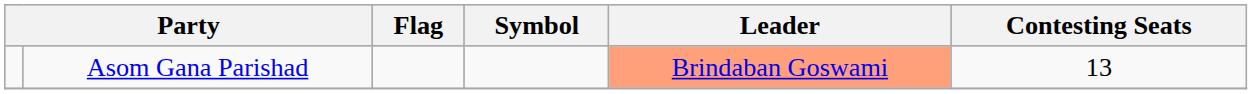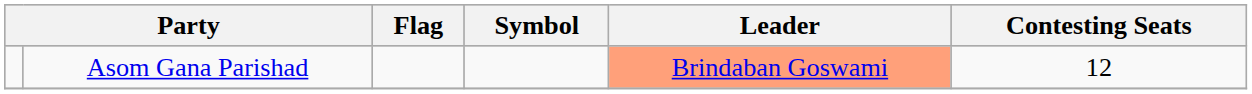Asom Gana Parishad | Contesting Seats: 13 -> 12
